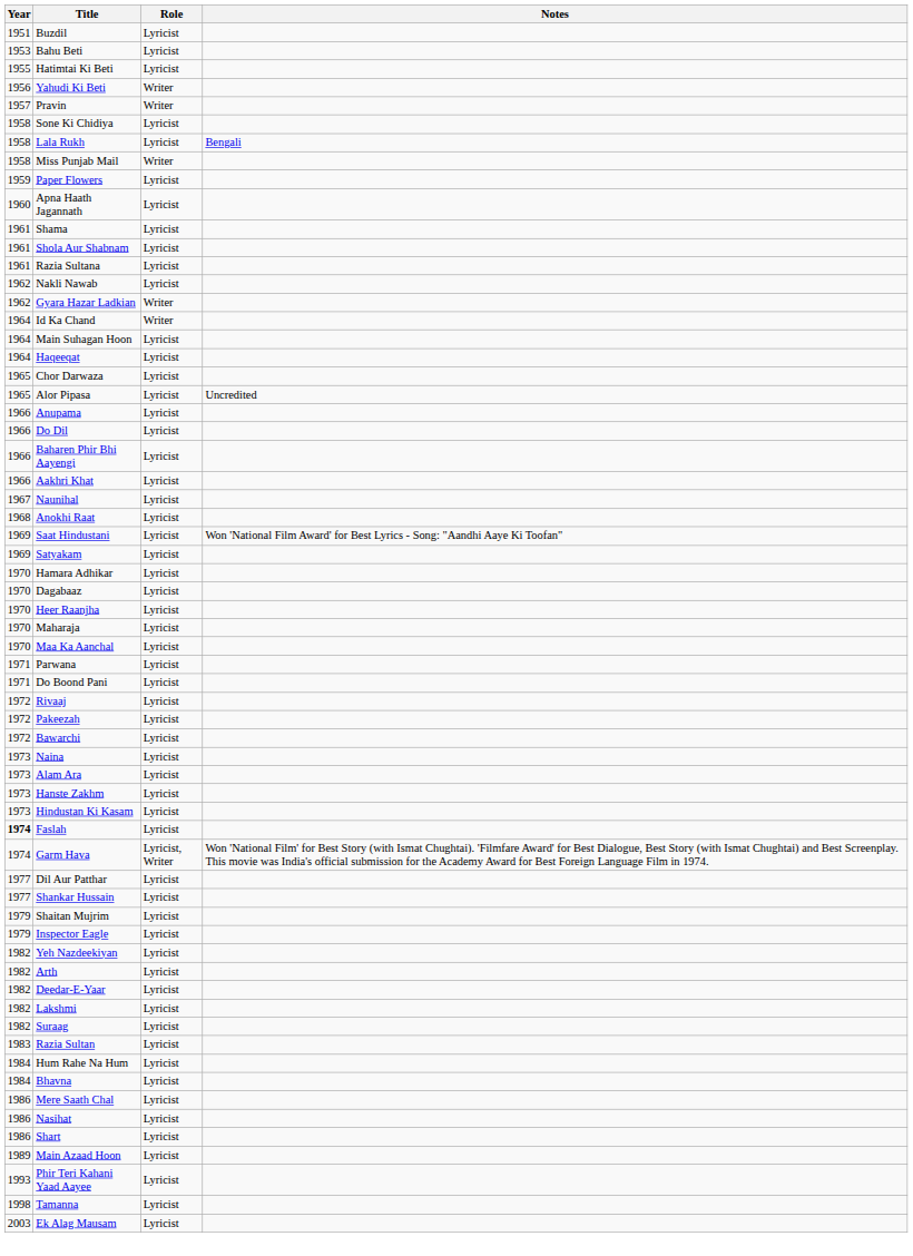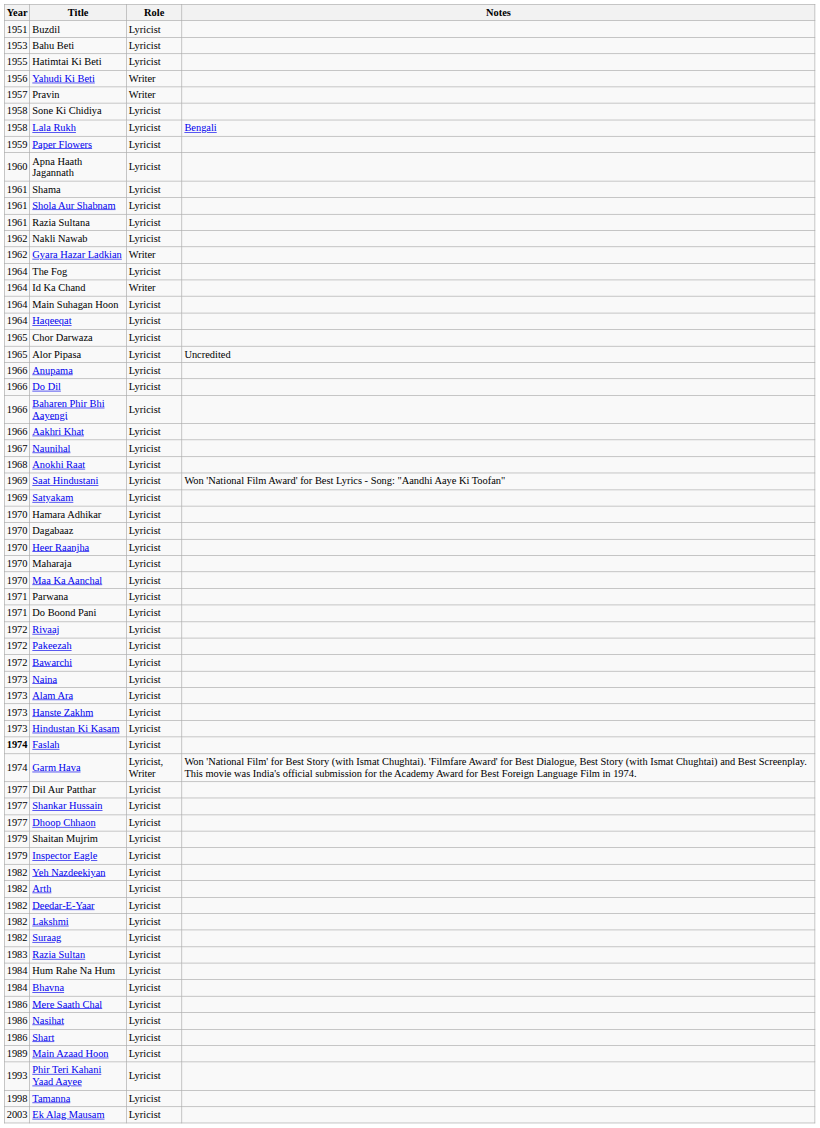- row: 1958 | Miss Punjab Mail | Writer
+ row: 1964 | The Fog | Lyricist
+ row: 1977 | Dhoop Chhaon | Lyricist
